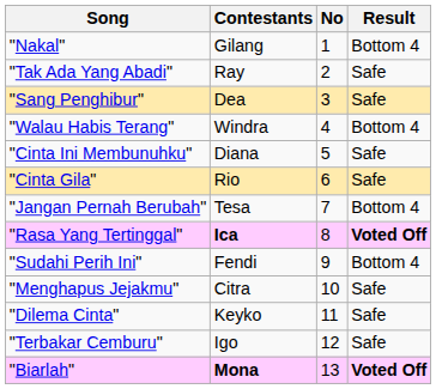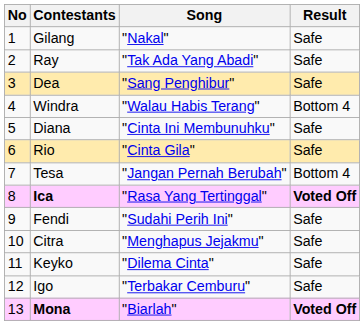columns swapped: No <-> Song
Gilang | Result: Bottom 4 -> Safe
Fendi | Result: Bottom 4 -> Safe
